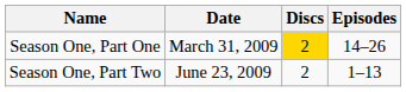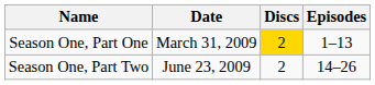Season One, Part One | Episodes: 14–26 -> 1–13
Season One, Part Two | Episodes: 1–13 -> 14–26
